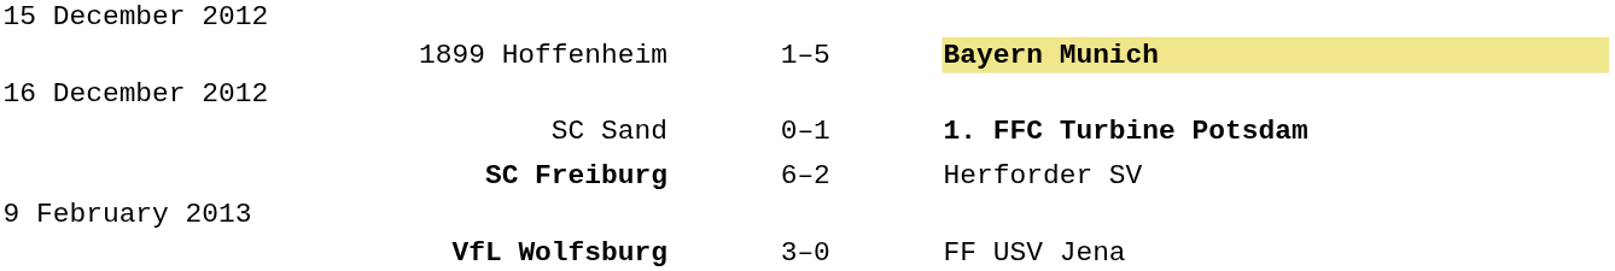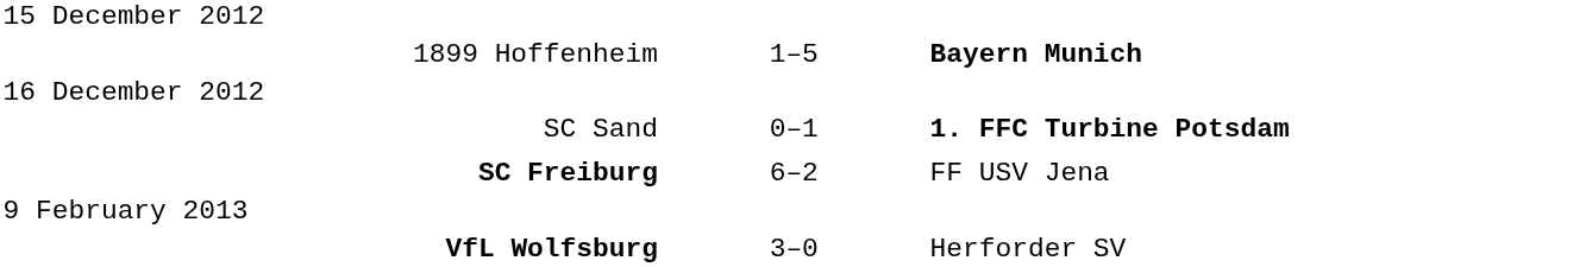1899 Hoffenheim | column 3: khaki background -> no background
SC Freiburg | column 3: Herforder SV -> FF USV Jena
VfL Wolfsburg | column 3: FF USV Jena -> Herforder SV
